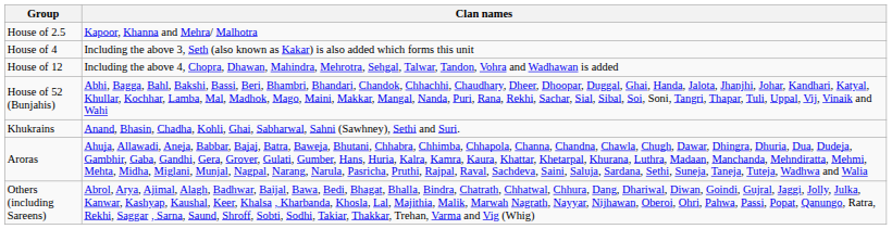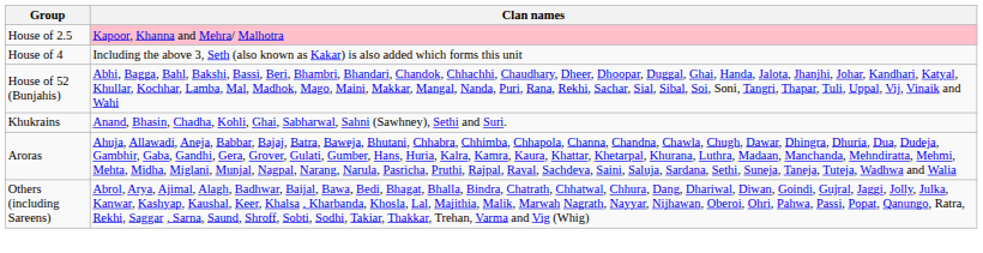House of 2.5 | Clan names: no background -> pink background
- row: House of 12 | Including the above 4, Chopra, Dhawan, Mahindra, Mehrotra, Sehgal, Talwar, Tandon, Vohra and Wadhawan is added
